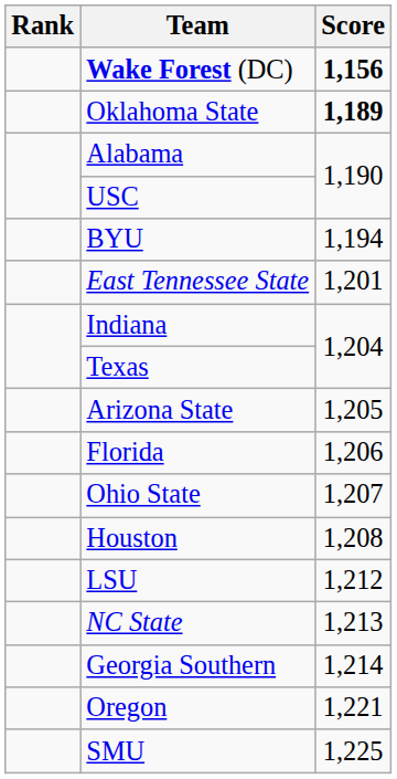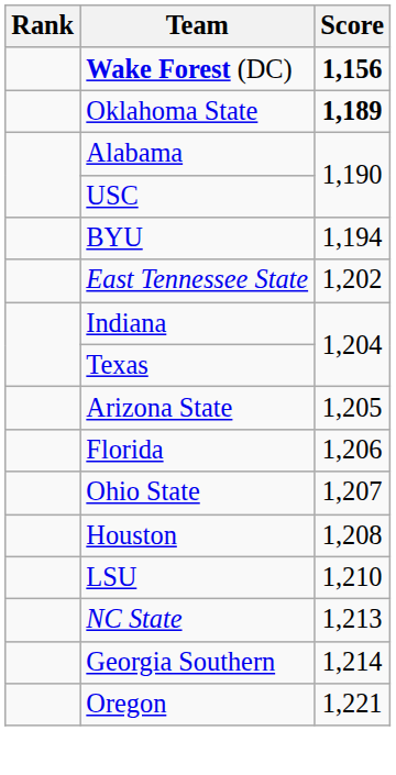East Tennessee State | Score: 1,201 -> 1,202
LSU | Score: 1,212 -> 1,210
- row: SMU | 1,225
